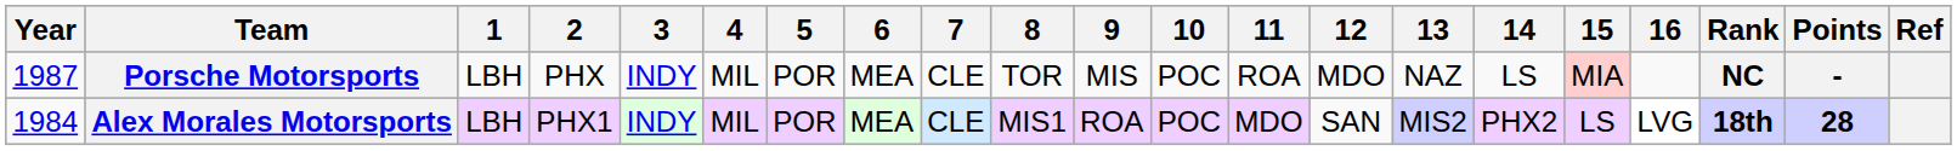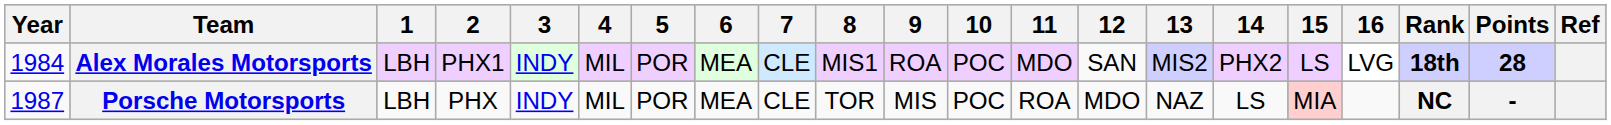rows swapped: Alex Morales Motorsports <-> Porsche Motorsports
